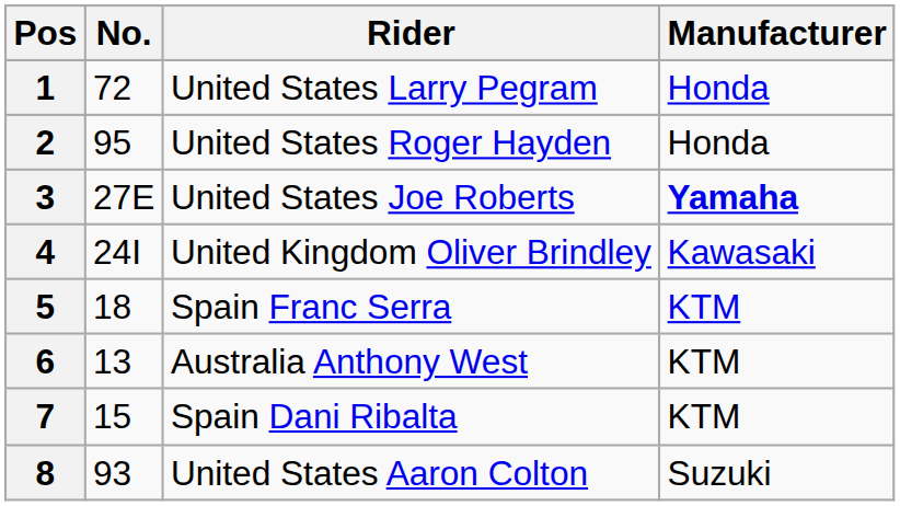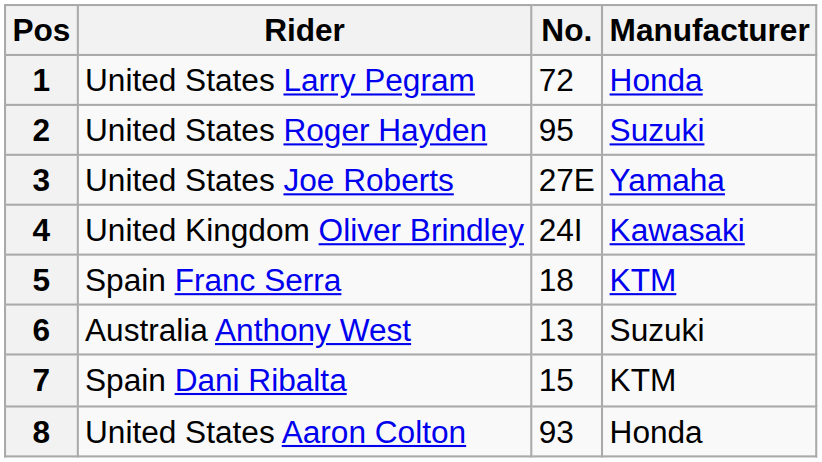columns swapped: No. <-> Rider
2 | Manufacturer: Honda -> Suzuki
3 | Manufacturer: bold -> normal
6 | Manufacturer: KTM -> Suzuki
8 | Manufacturer: Suzuki -> Honda
